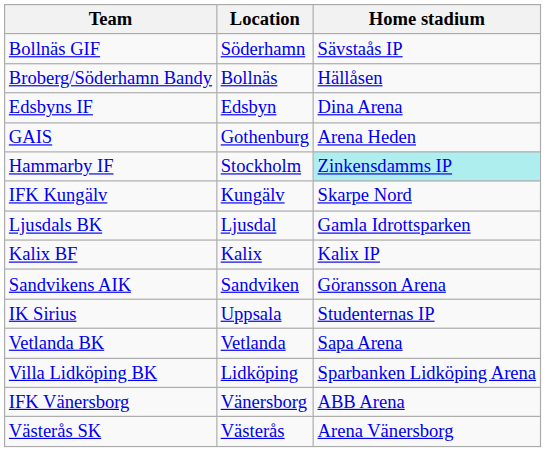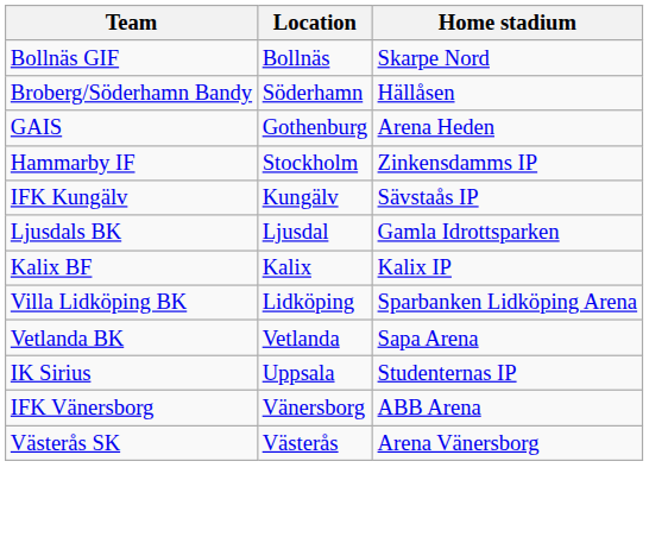Bollnäs GIF | Location: Söderhamn -> Bollnäs
Bollnäs GIF | Home stadium: Sävstaås IP -> Skarpe Nord
Broberg/Söderhamn Bandy | Location: Bollnäs -> Söderhamn
- row: Edsbyns IF | Edsbyn | Dina Arena
Hammarby IF | Home stadium: paleturquoise background -> no background
IFK Kungälv | Home stadium: Skarpe Nord -> Sävstaås IP
- row: Sandvikens AIK | Sandviken | Göransson Arena
rows swapped: IK Sirius <-> Villa Lidköping BK
